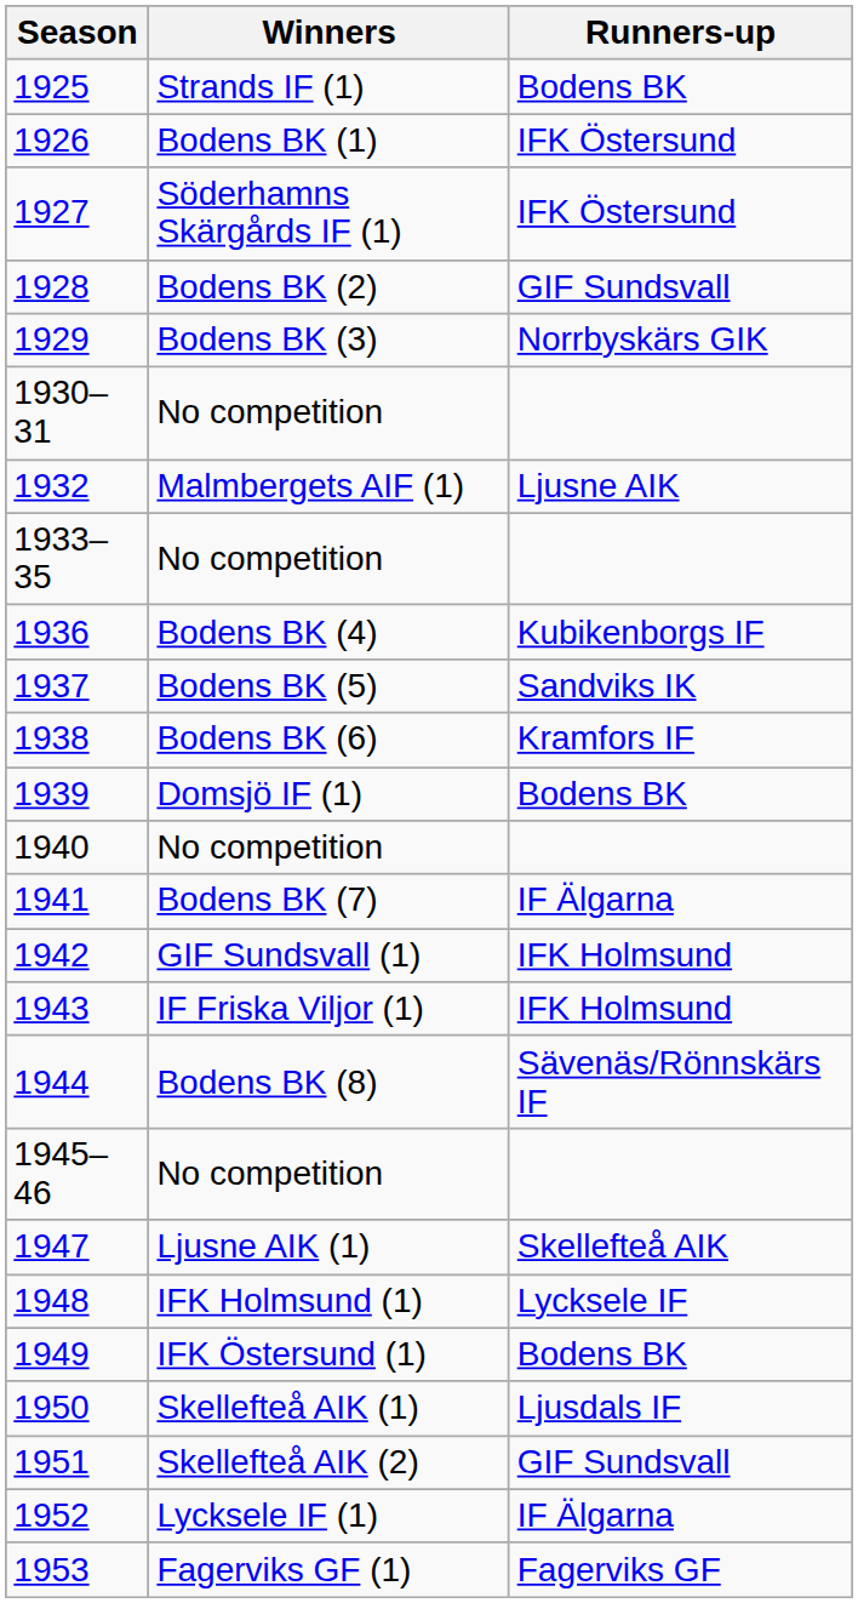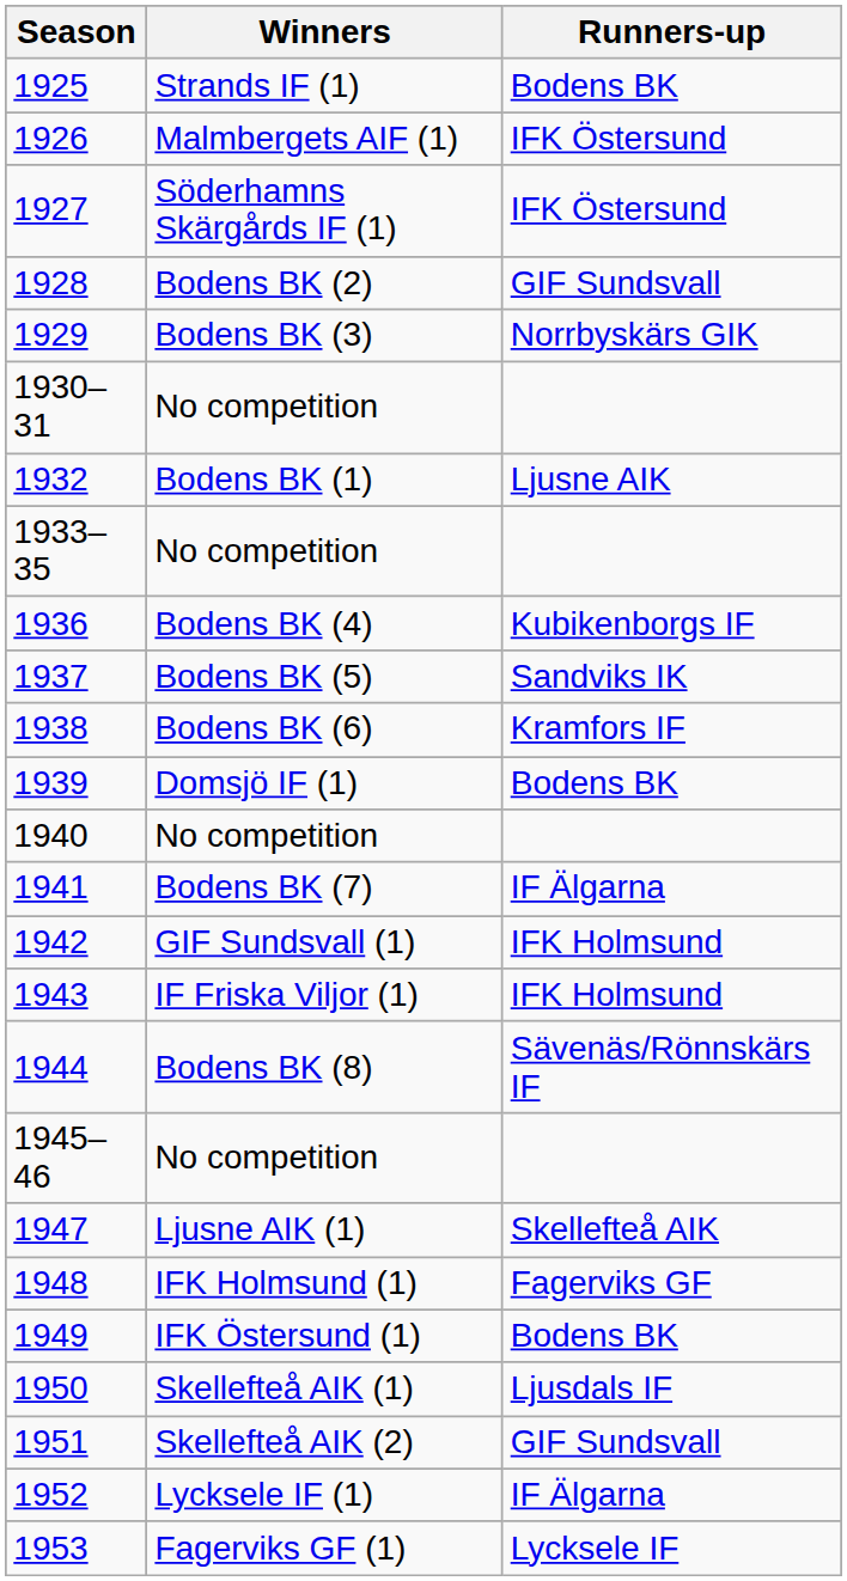1926 | Winners: Bodens BK (1) -> Malmbergets AIF (1)
1932 | Winners: Malmbergets AIF (1) -> Bodens BK (1)
1948 | Runners-up: Lycksele IF -> Fagerviks GF
1953 | Runners-up: Fagerviks GF -> Lycksele IF
